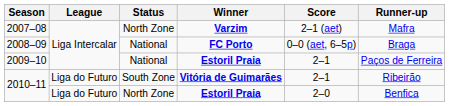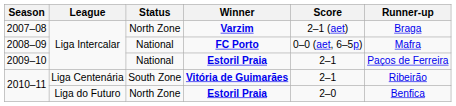2007–08 | Runner-up: Mafra -> Braga
2008–09 | Runner-up: Braga -> Mafra
2010–11 / Vitória de Guimarães | League: Liga do Futuro -> Liga Centenária
